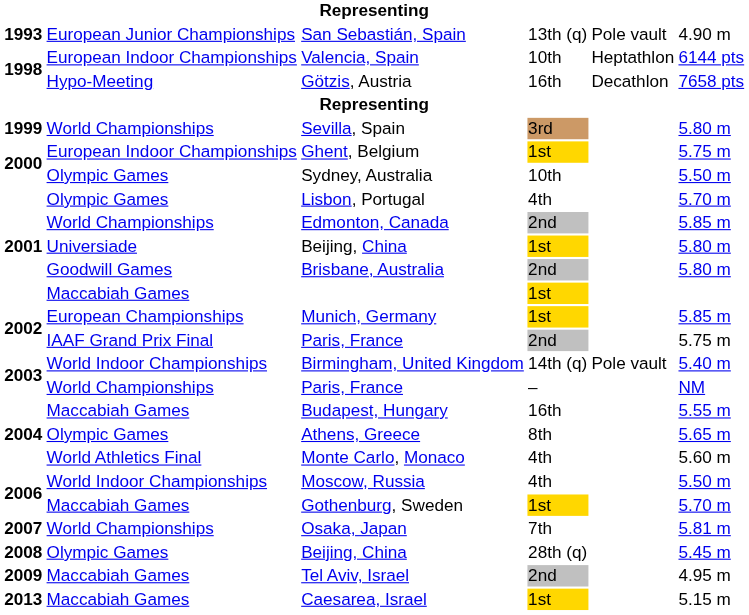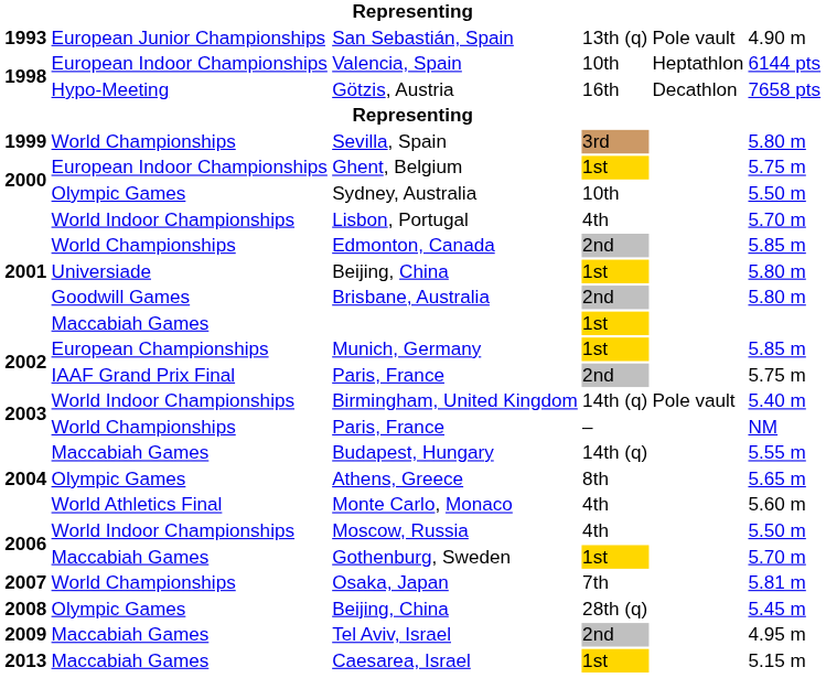Lisbon, Portugal | column 2: Olympic Games -> World Indoor Championships
Budapest, Hungary | column 4: 16th -> 14th (q)
